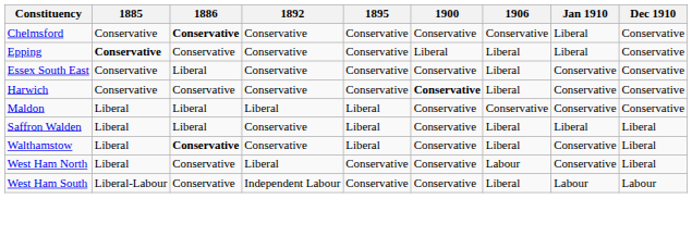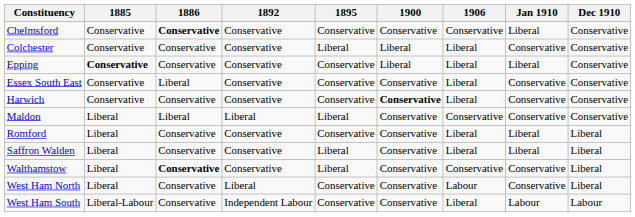+ row: Colchester | Conservative | Conservative | Conservative | Liberal | Liberal | Liberal | Conservative | Conservative
+ row: Romford | Liberal | Conservative | Conservative | Conservative | Conservative | Liberal | Liberal | Liberal
Saffron Walden | 1886: Liberal -> Conservative
Walthamstow | 1906: Liberal -> Conservative
